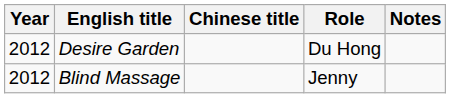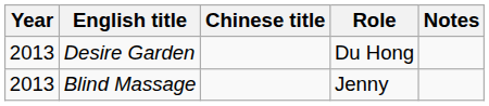Desire Garden | Year: 2012 -> 2013
Blind Massage | Year: 2012 -> 2013
